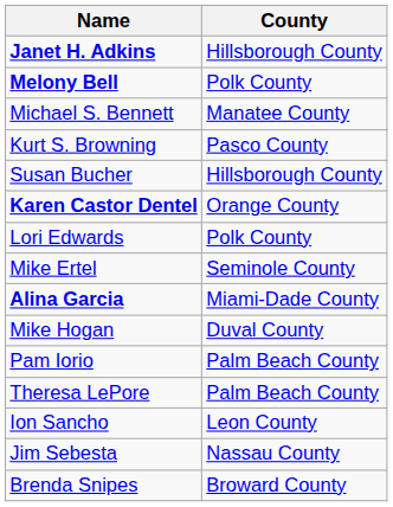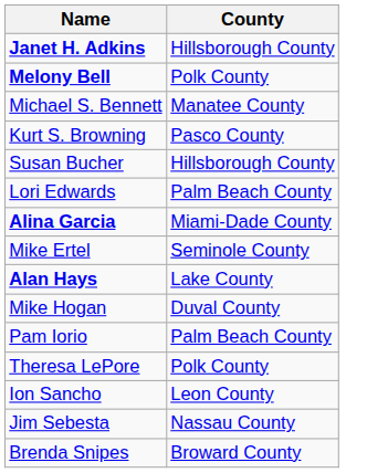- row: Karen Castor Dentel | Orange County
Lori Edwards | County: Polk County -> Palm Beach County
rows swapped: Mike Ertel <-> Alina Garcia
+ row: Alan Hays | Lake County
Theresa LePore | County: Palm Beach County -> Polk County
